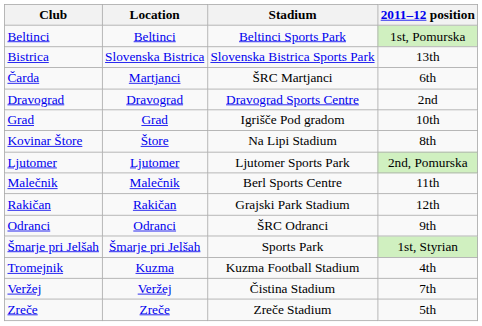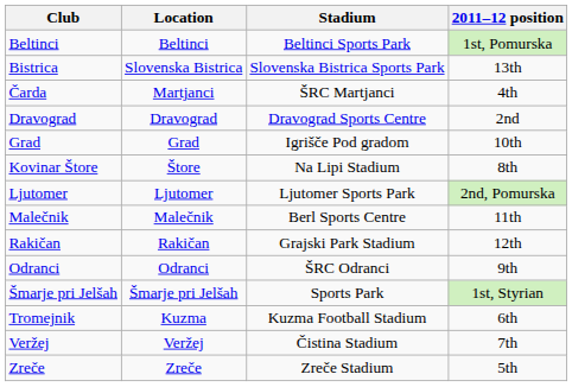Čarda | 2011–12 position: 6th -> 4th
Tromejnik | 2011–12 position: 4th -> 6th
